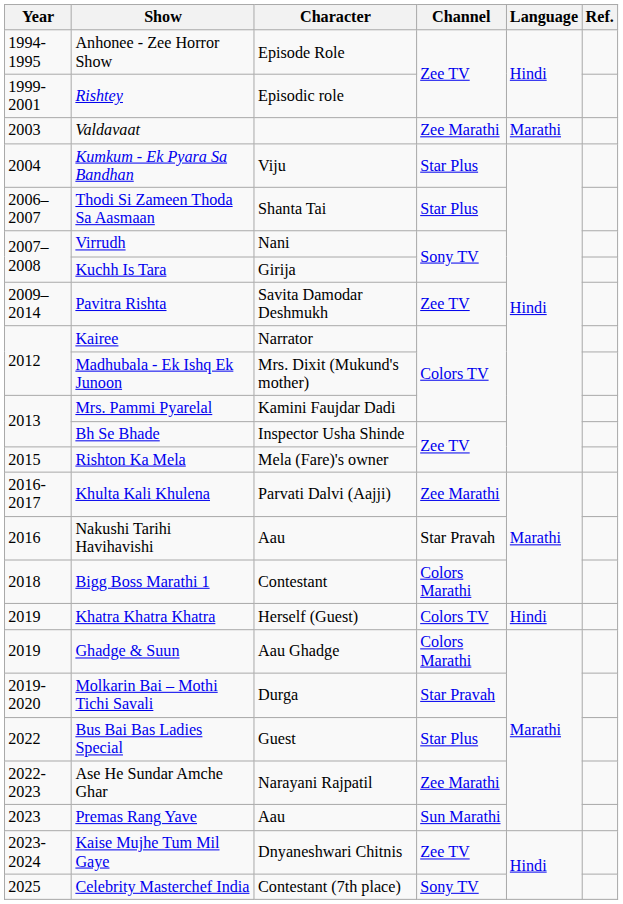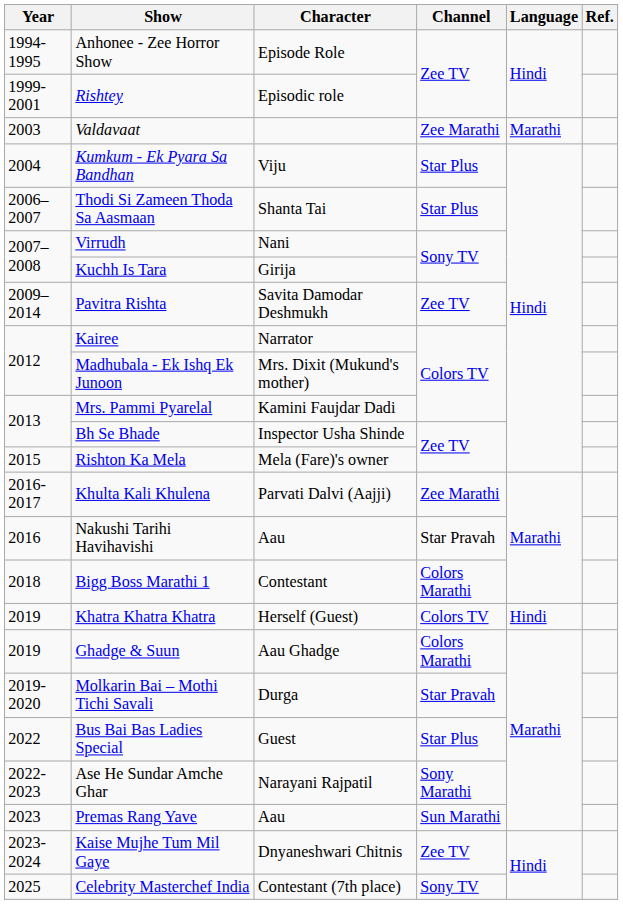Ase He Sundar Amche Ghar | Channel: Zee Marathi -> Sony Marathi
